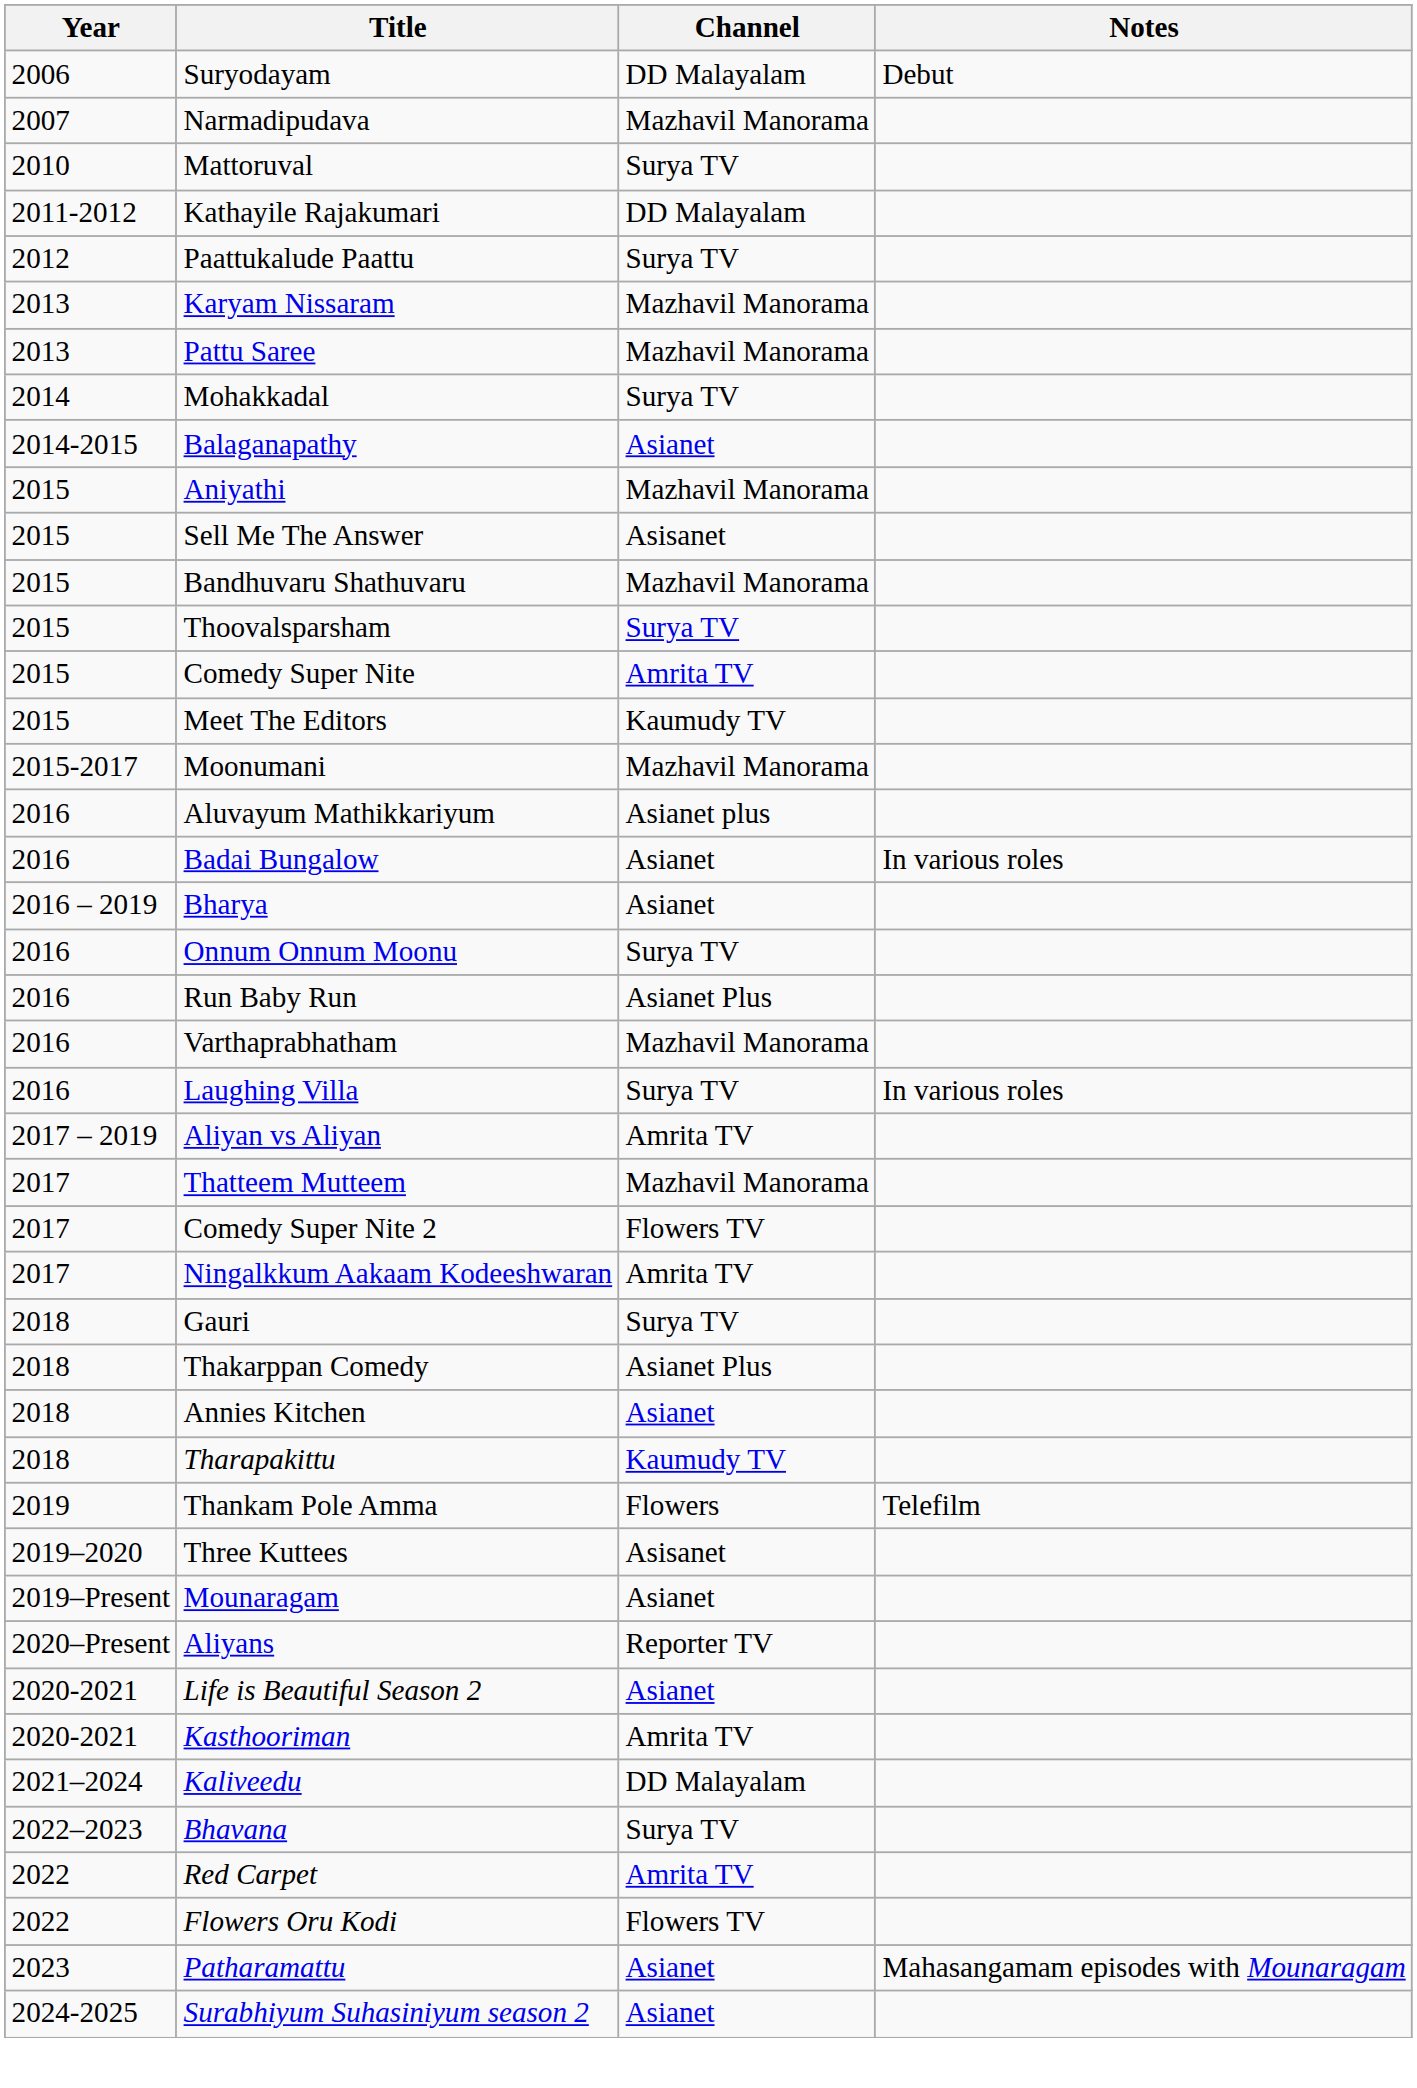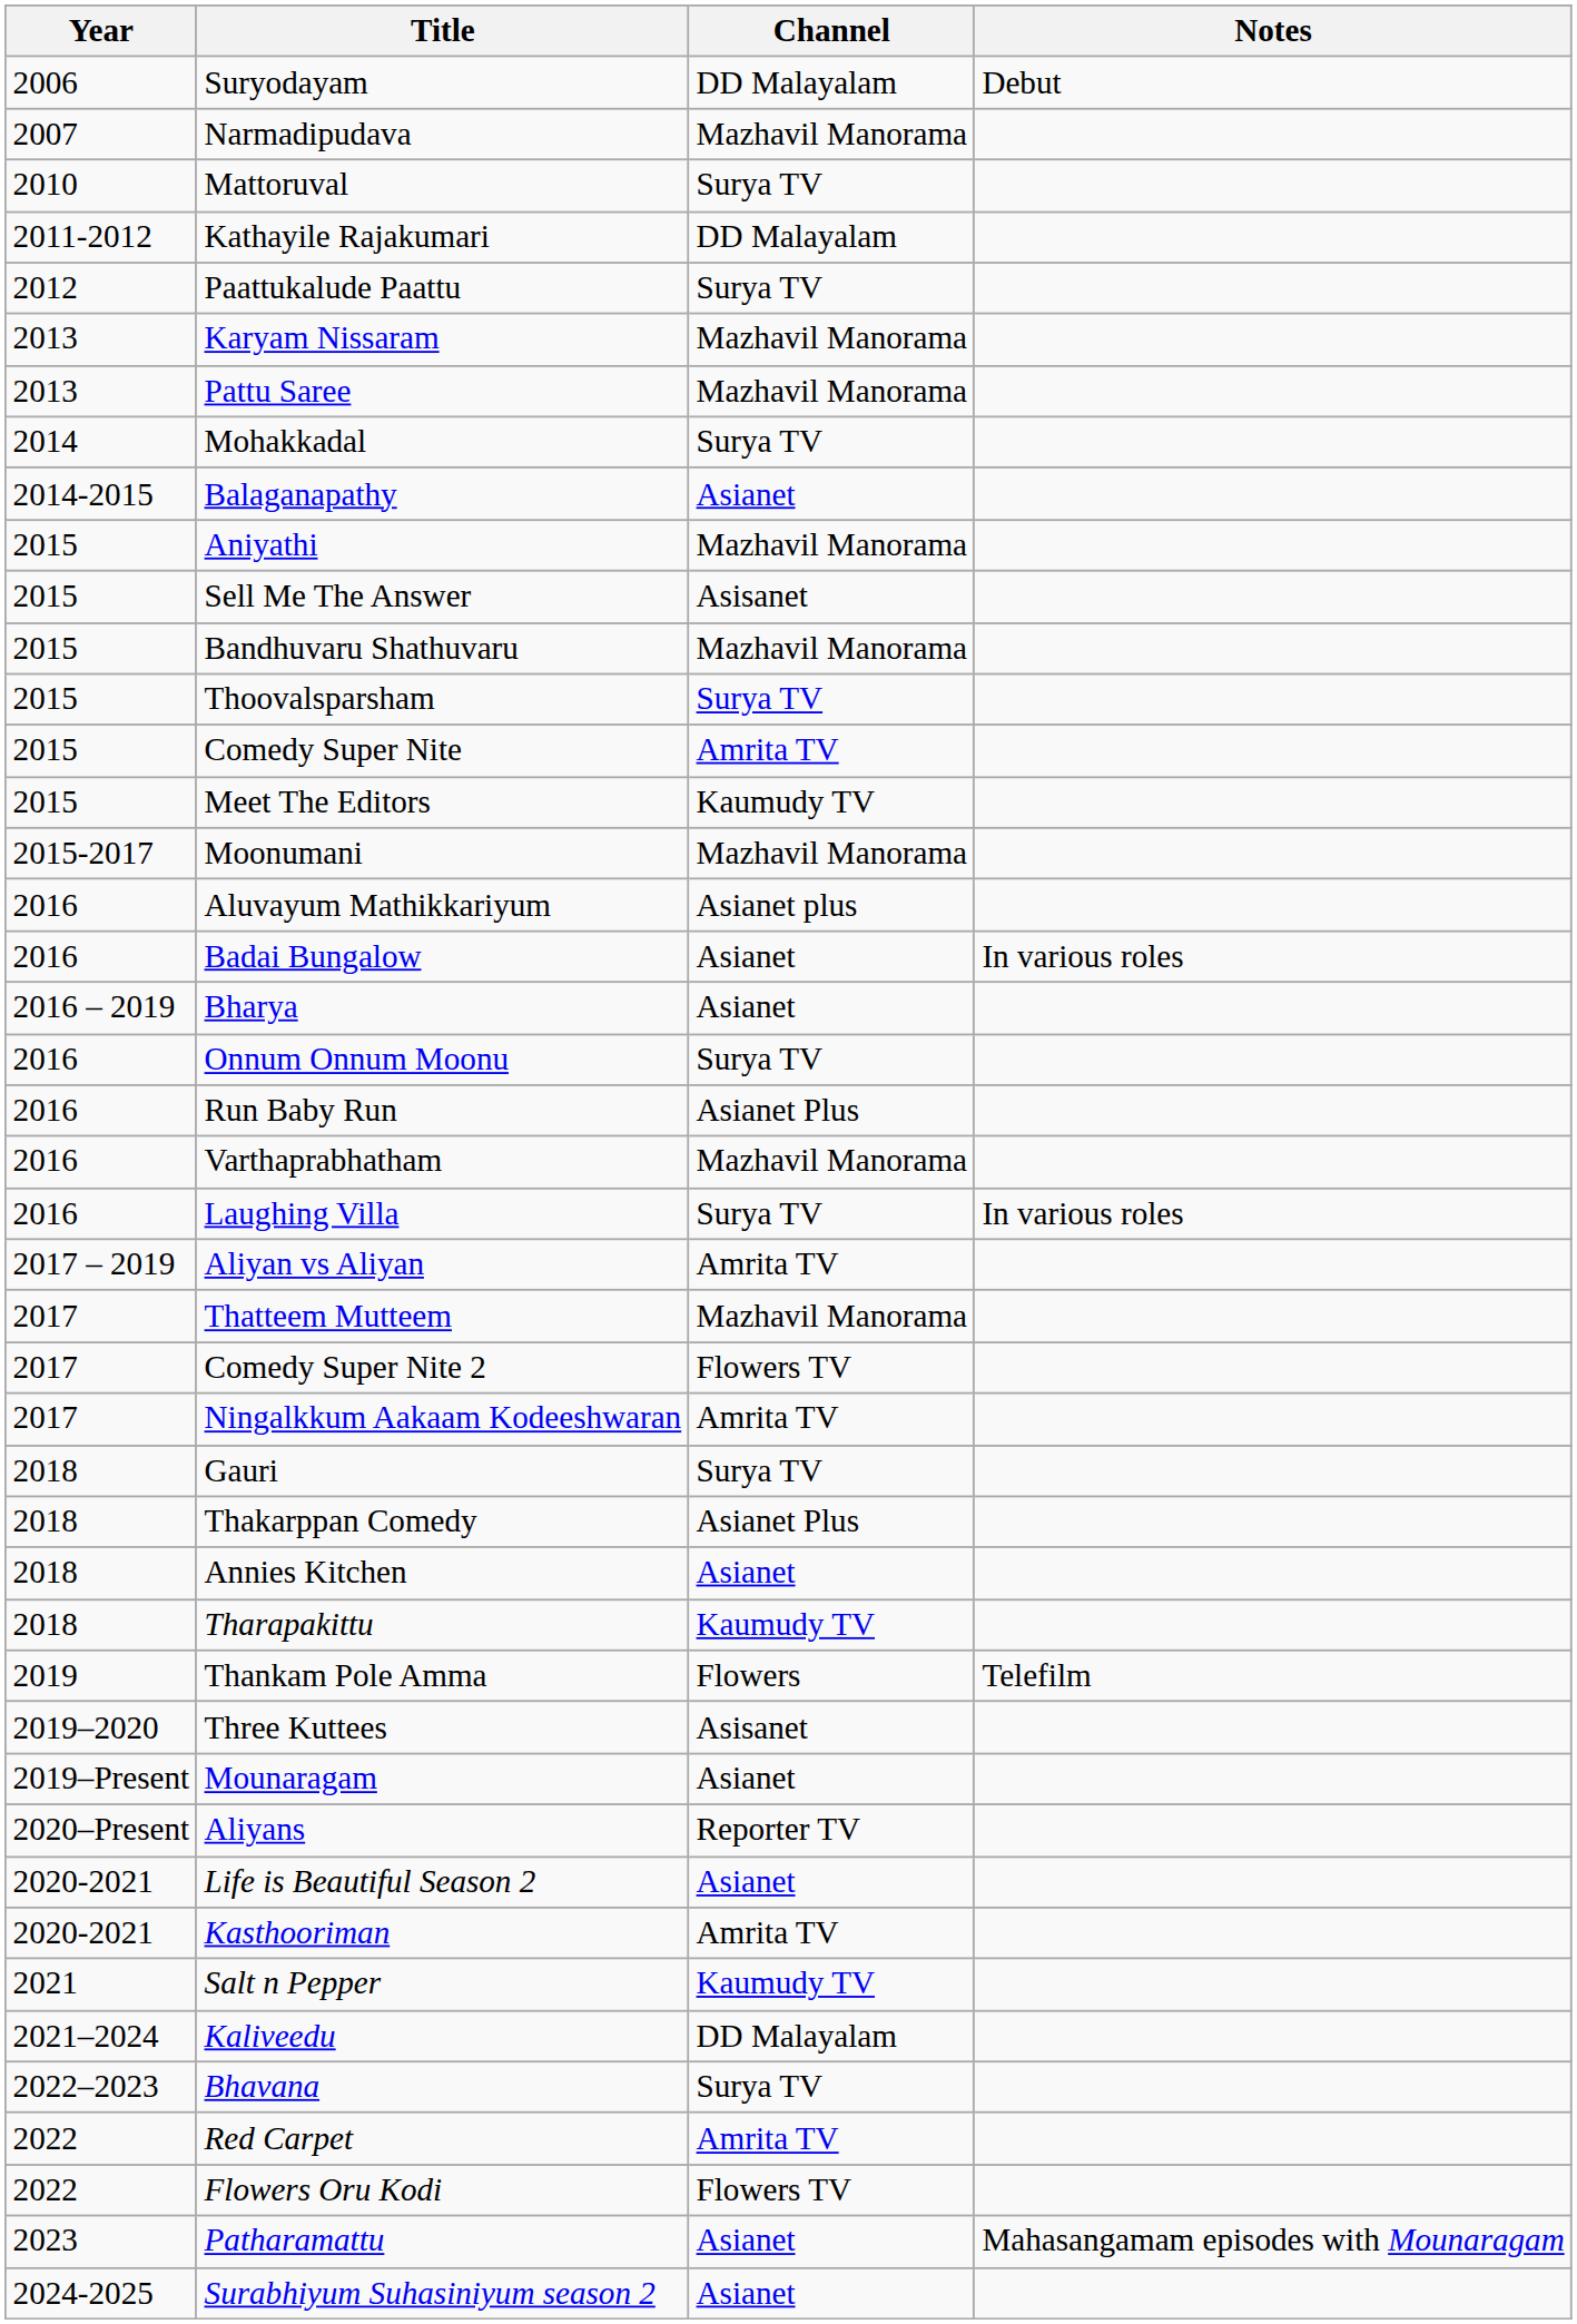+ row: 2021 | Salt n Pepper | Kaumudy TV
